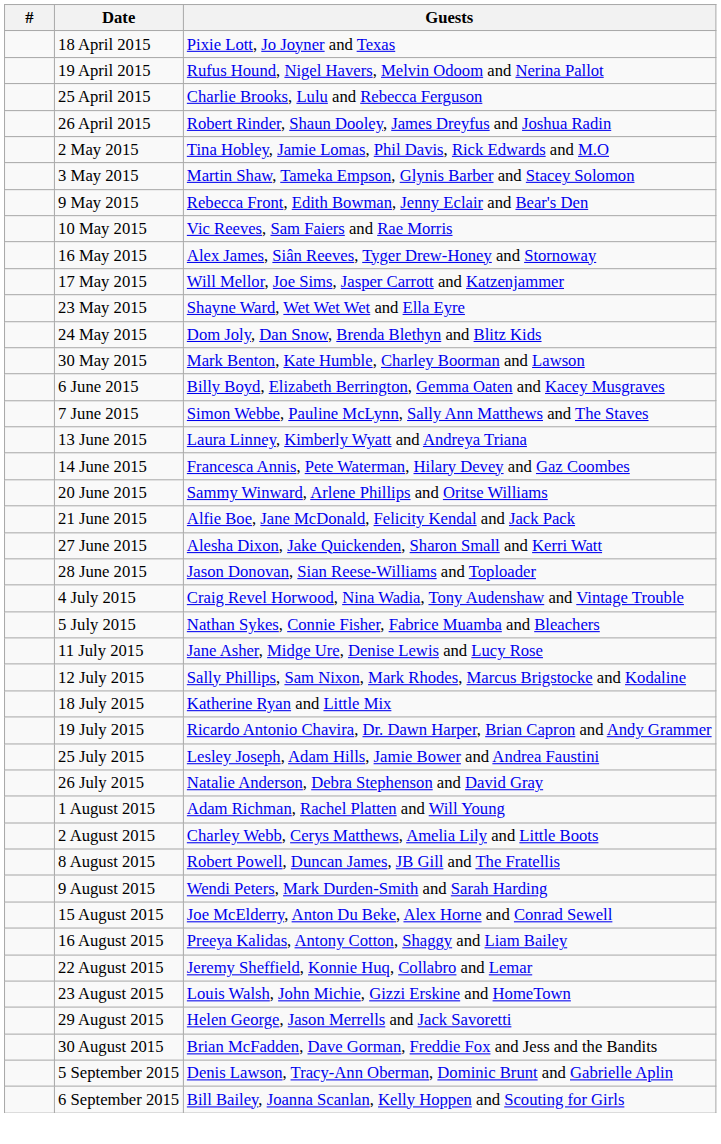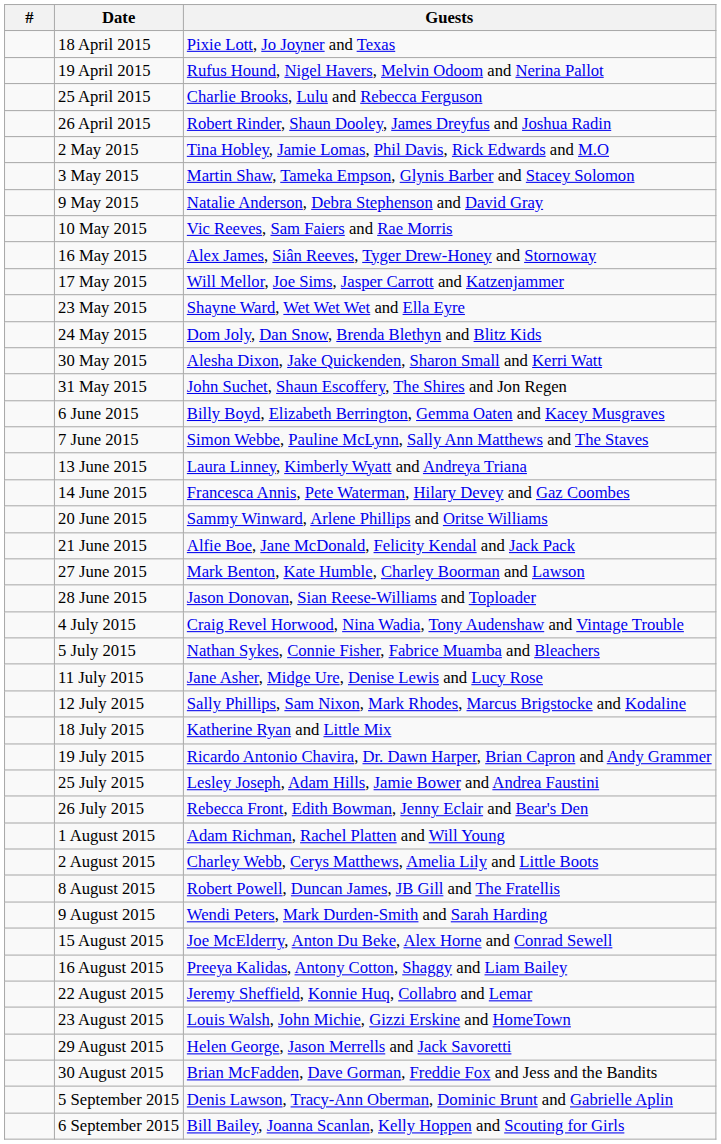9 May 2015 | Guests: Rebecca Front, Edith Bowman, Jenny Eclair and Bear's Den -> Natalie Anderson, Debra Stephenson and David Gray
30 May 2015 | Guests: Mark Benton, Kate Humble, Charley Boorman and Lawson -> Alesha Dixon, Jake Quickenden, Sharon Small and Kerri Watt
+ row: 31 May 2015 | John Suchet, Shaun Escoffery, The Shires and Jon Regen
27 June 2015 | Guests: Alesha Dixon, Jake Quickenden, Sharon Small and Kerri Watt -> Mark Benton, Kate Humble, Charley Boorman and Lawson
26 July 2015 | Guests: Natalie Anderson, Debra Stephenson and David Gray -> Rebecca Front, Edith Bowman, Jenny Eclair and Bear's Den
